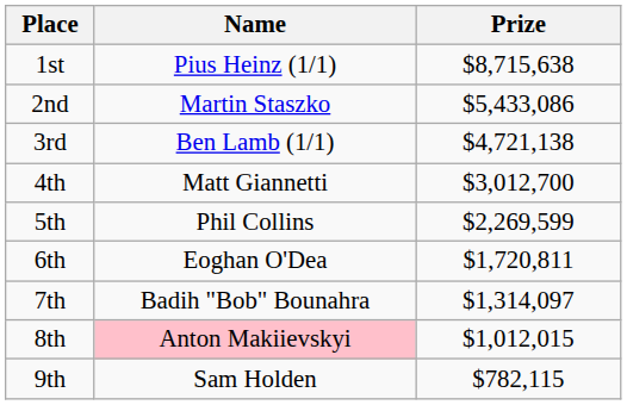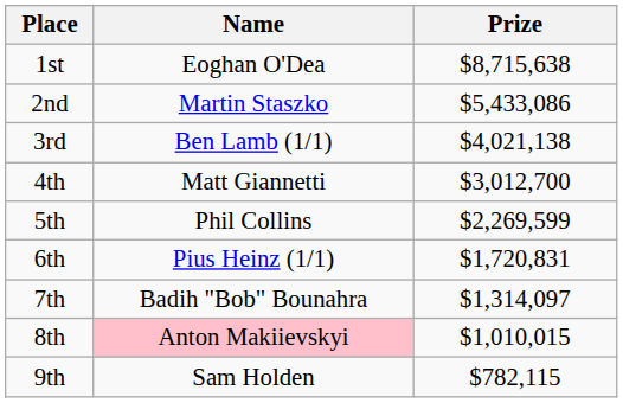1st | Name: Pius Heinz (1/1) -> Eoghan O'Dea
3rd | Prize: $4,721,138 -> $4,021,138
6th | Name: Eoghan O'Dea -> Pius Heinz (1/1)
6th | Prize: $1,720,811 -> $1,720,831
8th | Prize: $1,012,015 -> $1,010,015
